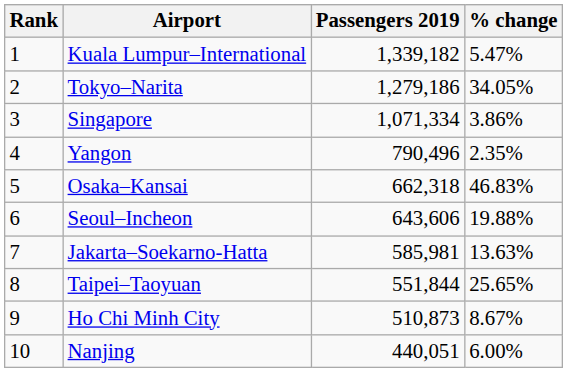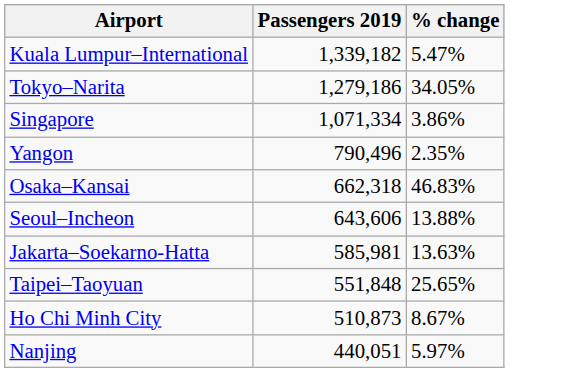- column: Rank | 1 | 2 | 3 | 4 | 5 | 6 | 7 | 8 | 9 | 10
Seoul–Incheon | % change: 19.88% -> 13.88%
Taipei–Taoyuan | Passengers 2019: 551,844 -> 551,848
Nanjing | % change: 6.00% -> 5.97%
